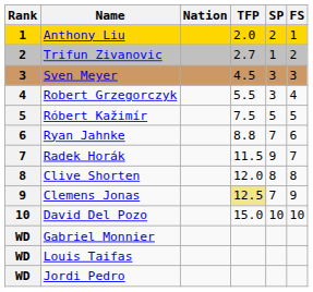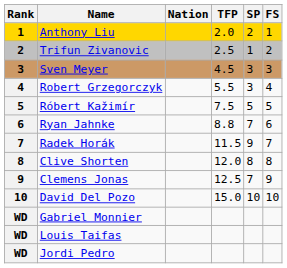Trifun Zivanovic | TFP: 2.7 -> 2.5
Clemens Jonas | TFP: khaki background -> no background
